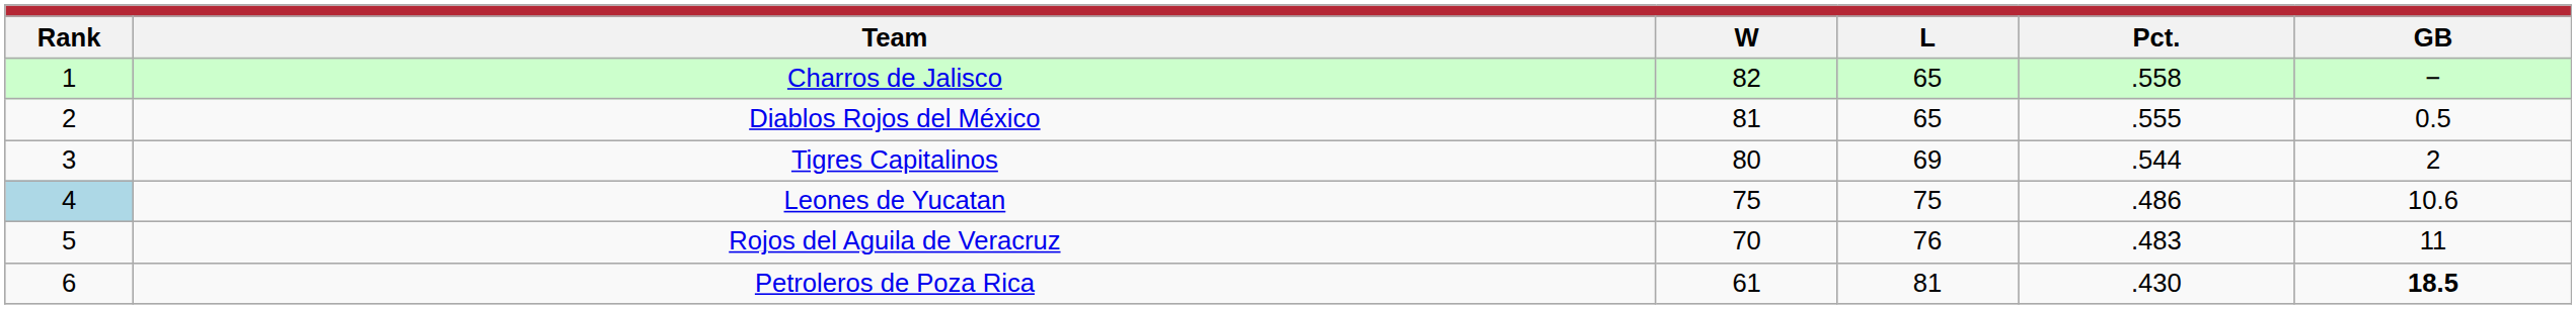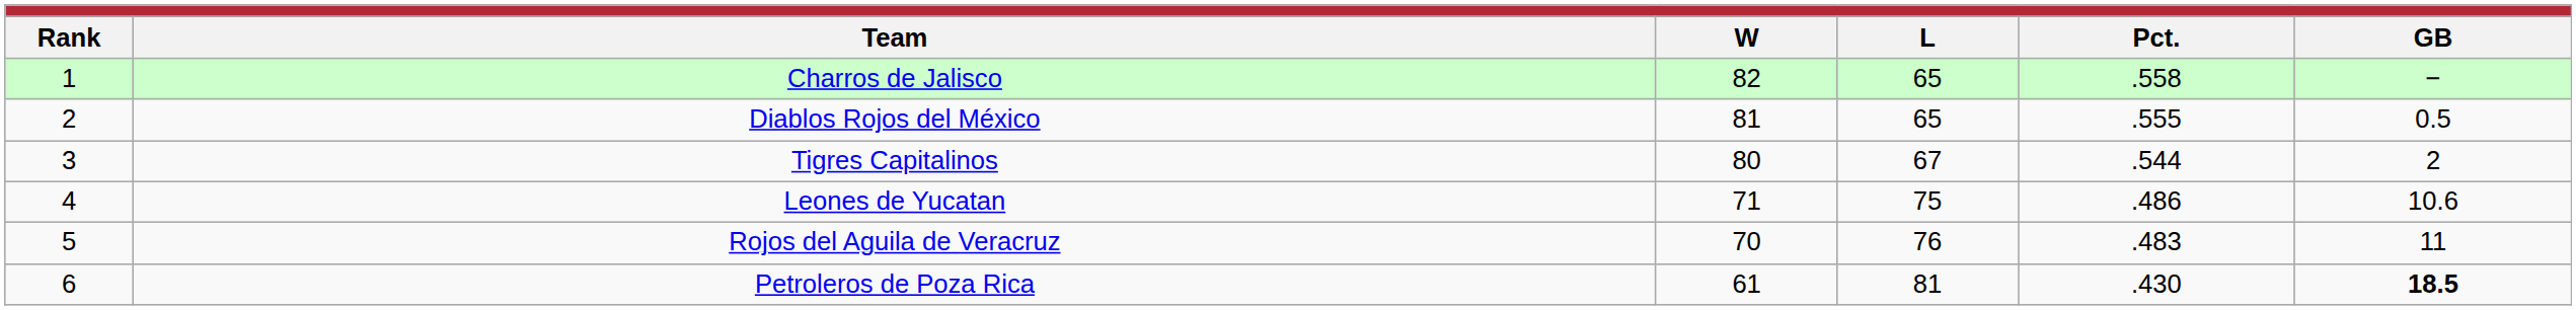Tigres Capitalinos | L: 69 -> 67
Leones de Yucatan | Rank: lightblue background -> no background
Leones de Yucatan | W: 75 -> 71
